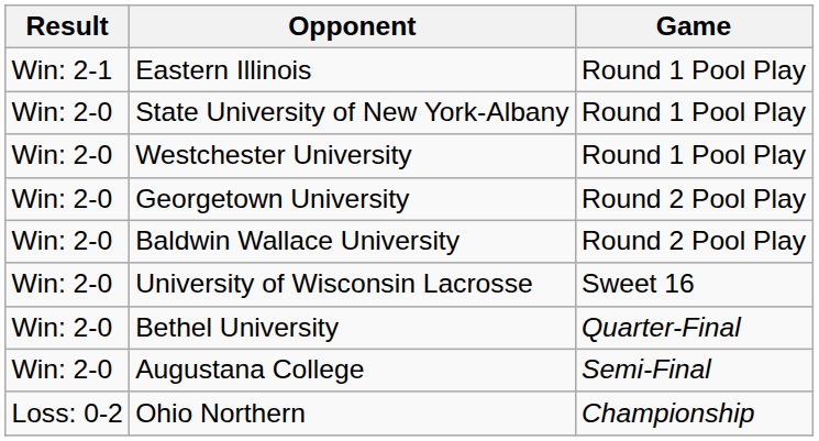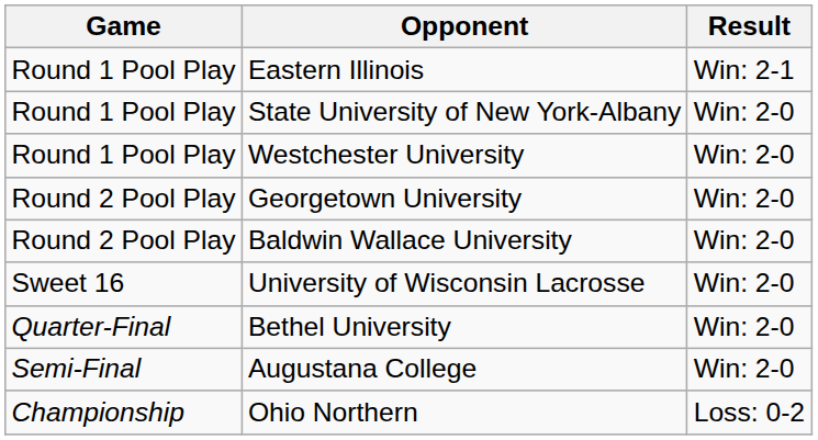columns swapped: Game <-> Result
